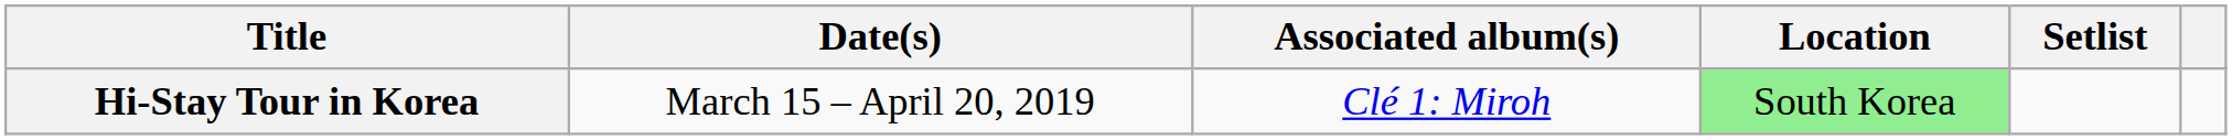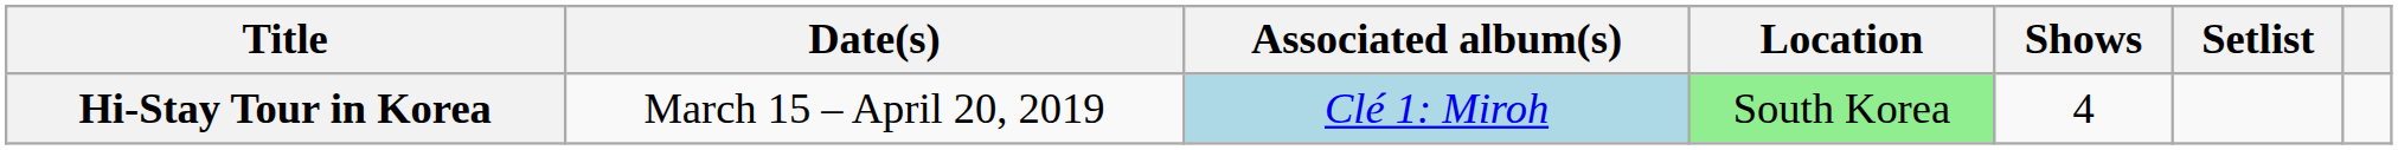+ column: Shows | 4
Hi-Stay Tour in Korea | Associated album(s): no background -> lightblue background
